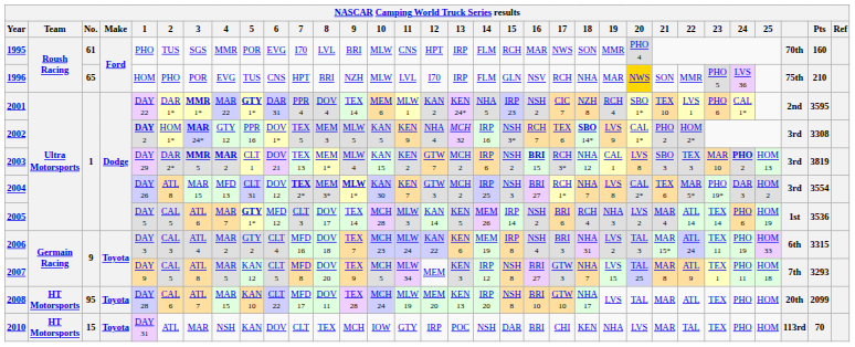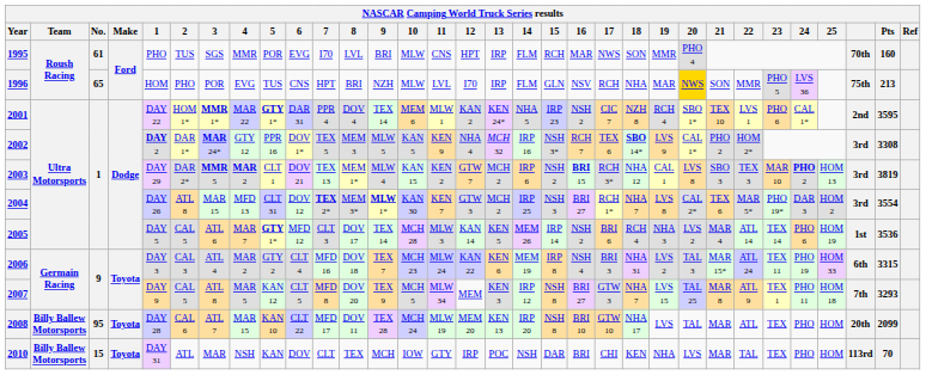1996 | Pts: 210 -> 213
2001 | 2: DAR 1* -> HOM 1*
2002 | 2: HOM 1* -> DAR 1*
2008 | Team: HT Motorsports -> Billy Ballew Motorsports
2010 | Team: HT Motorsports -> Billy Ballew Motorsports
